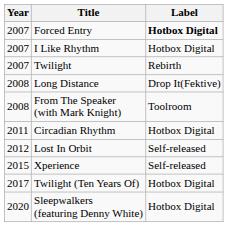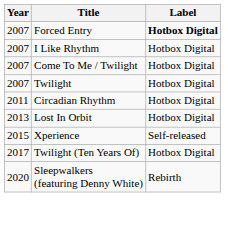+ row: 2007 | Come To Me / Twilight | Hotbox Digital
Twilight | Label: Rebirth -> Hotbox Digital
- row: 2008 | Long Distance | Drop It(Fektive)
- row: 2008 | From The Speaker (with Mark Knight) | Toolroom
Lost In Orbit | Year: 2012 -> 2013
Lost In Orbit | Label: Self-released -> Hotbox Digital
Sleepwalkers (featuring Denny White) | Label: Hotbox Digital -> Rebirth
